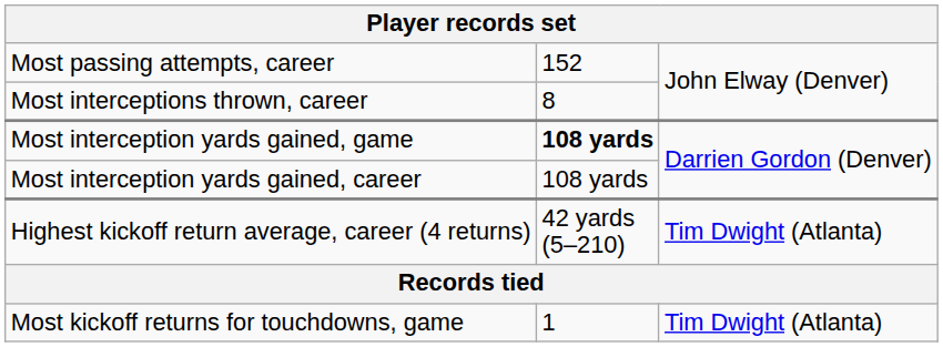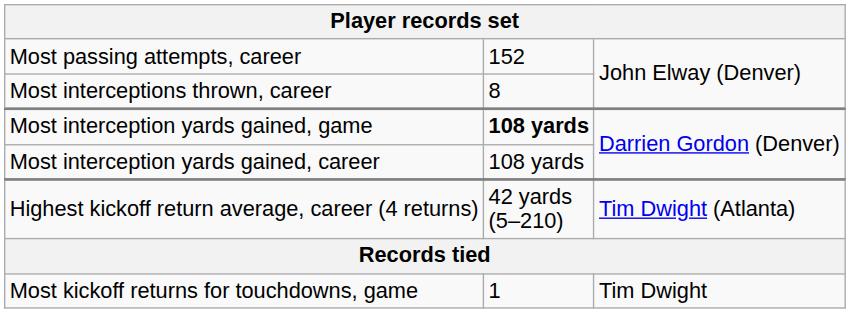Most kickoff returns for touchdowns, game | column 3: Tim Dwight (Atlanta) -> Tim Dwight
